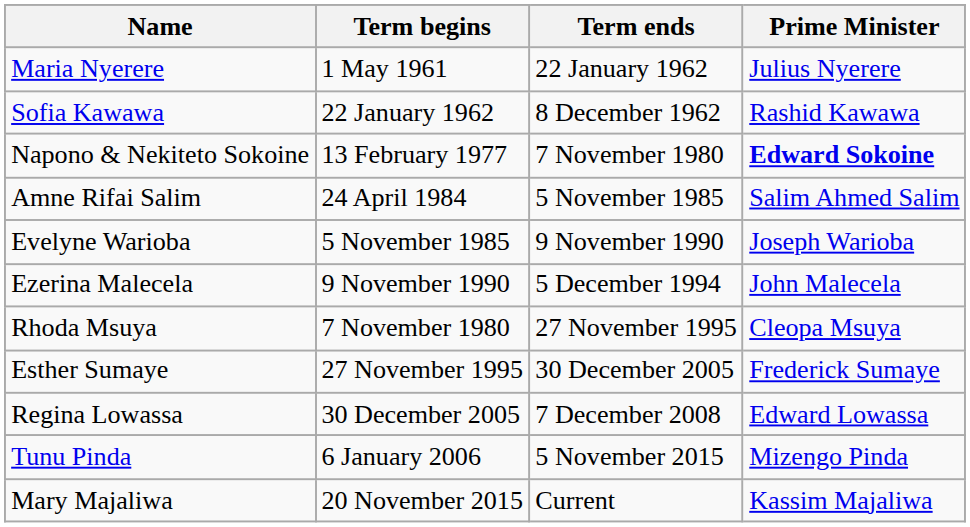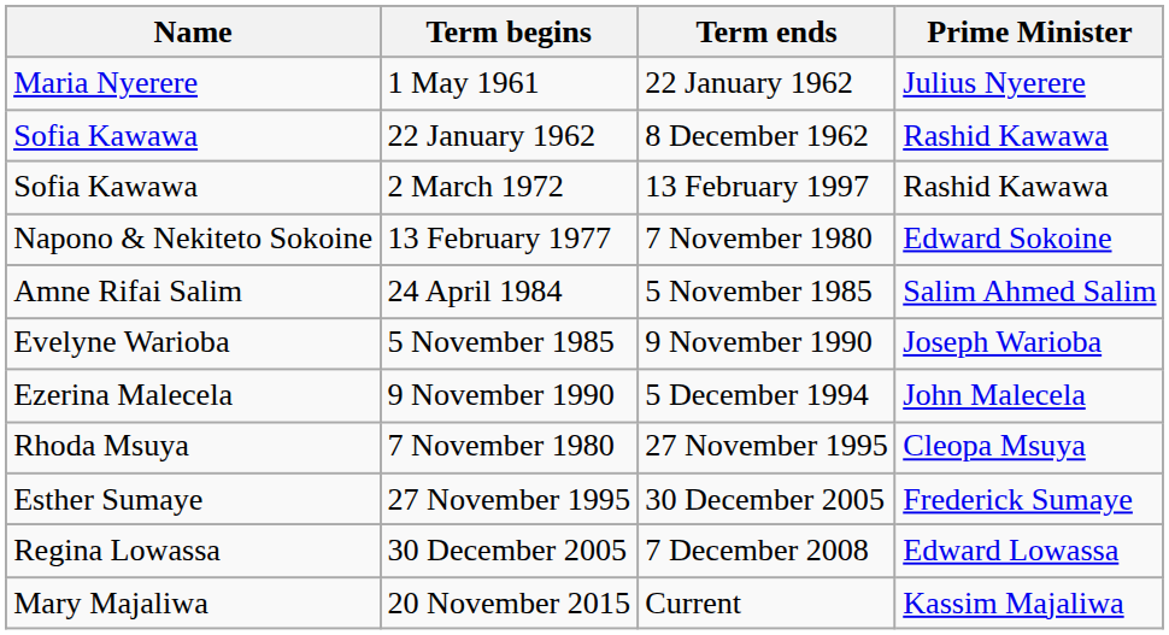+ row: Sofia Kawawa | 2 March 1972 | 13 February 1997 | Rashid Kawawa
13 February 1977 | Prime Minister: bold -> normal
- row: Tunu Pinda | 6 January 2006 | 5 November 2015 | Mizengo Pinda
